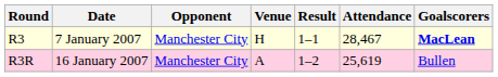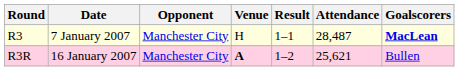R3 | Attendance: 28,467 -> 28,487
R3R | Venue: normal -> bold
R3R | Attendance: 25,619 -> 25,621
